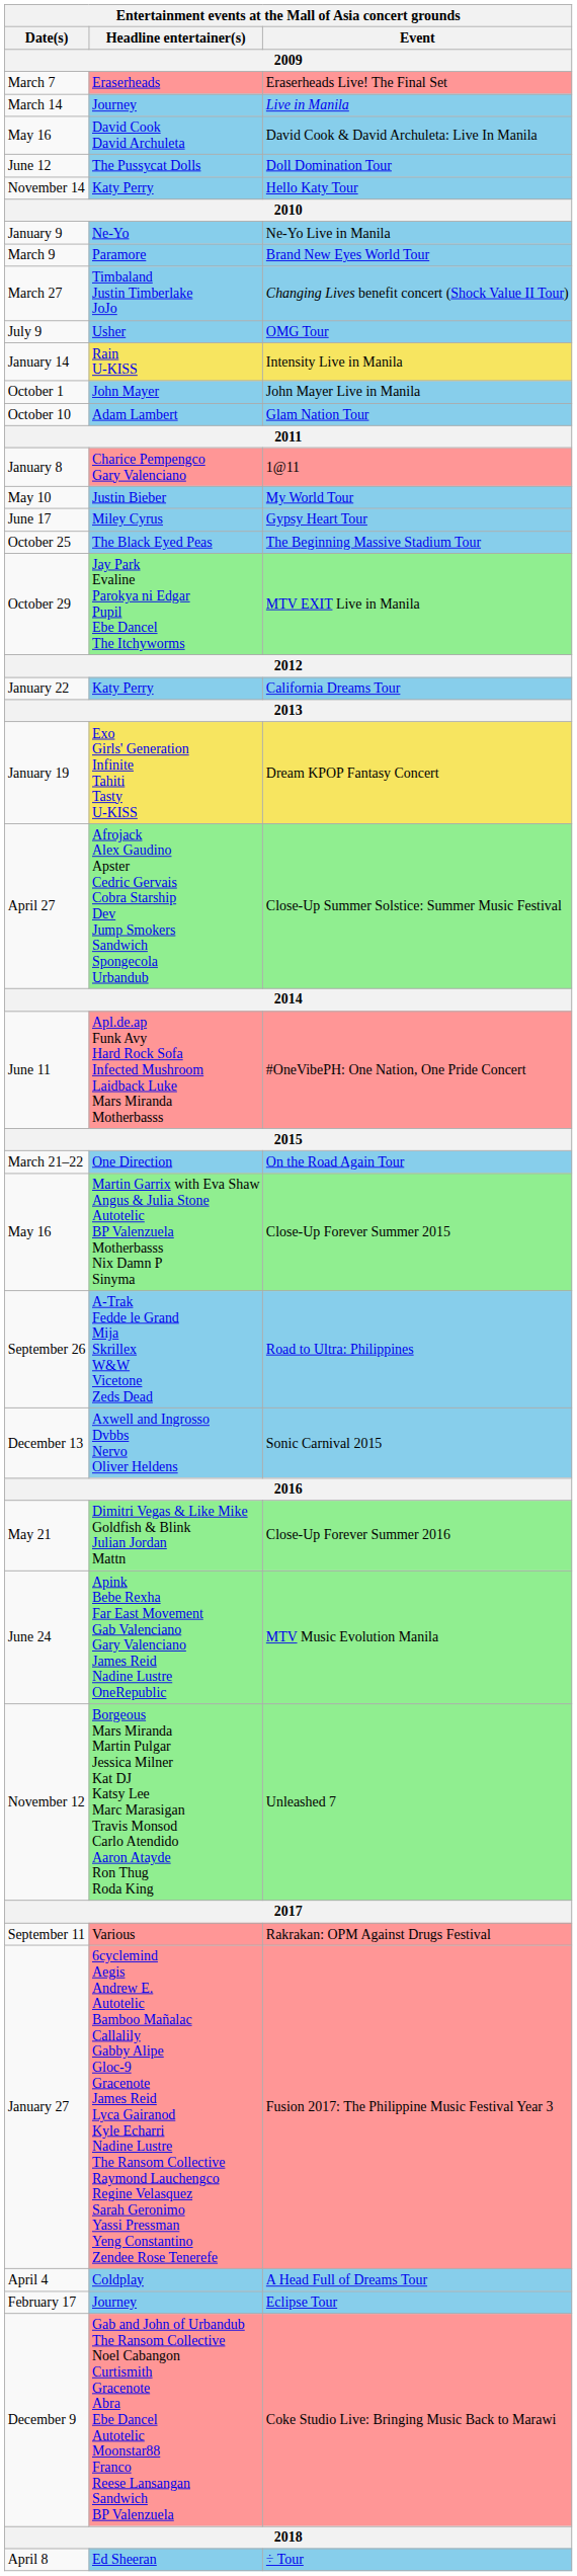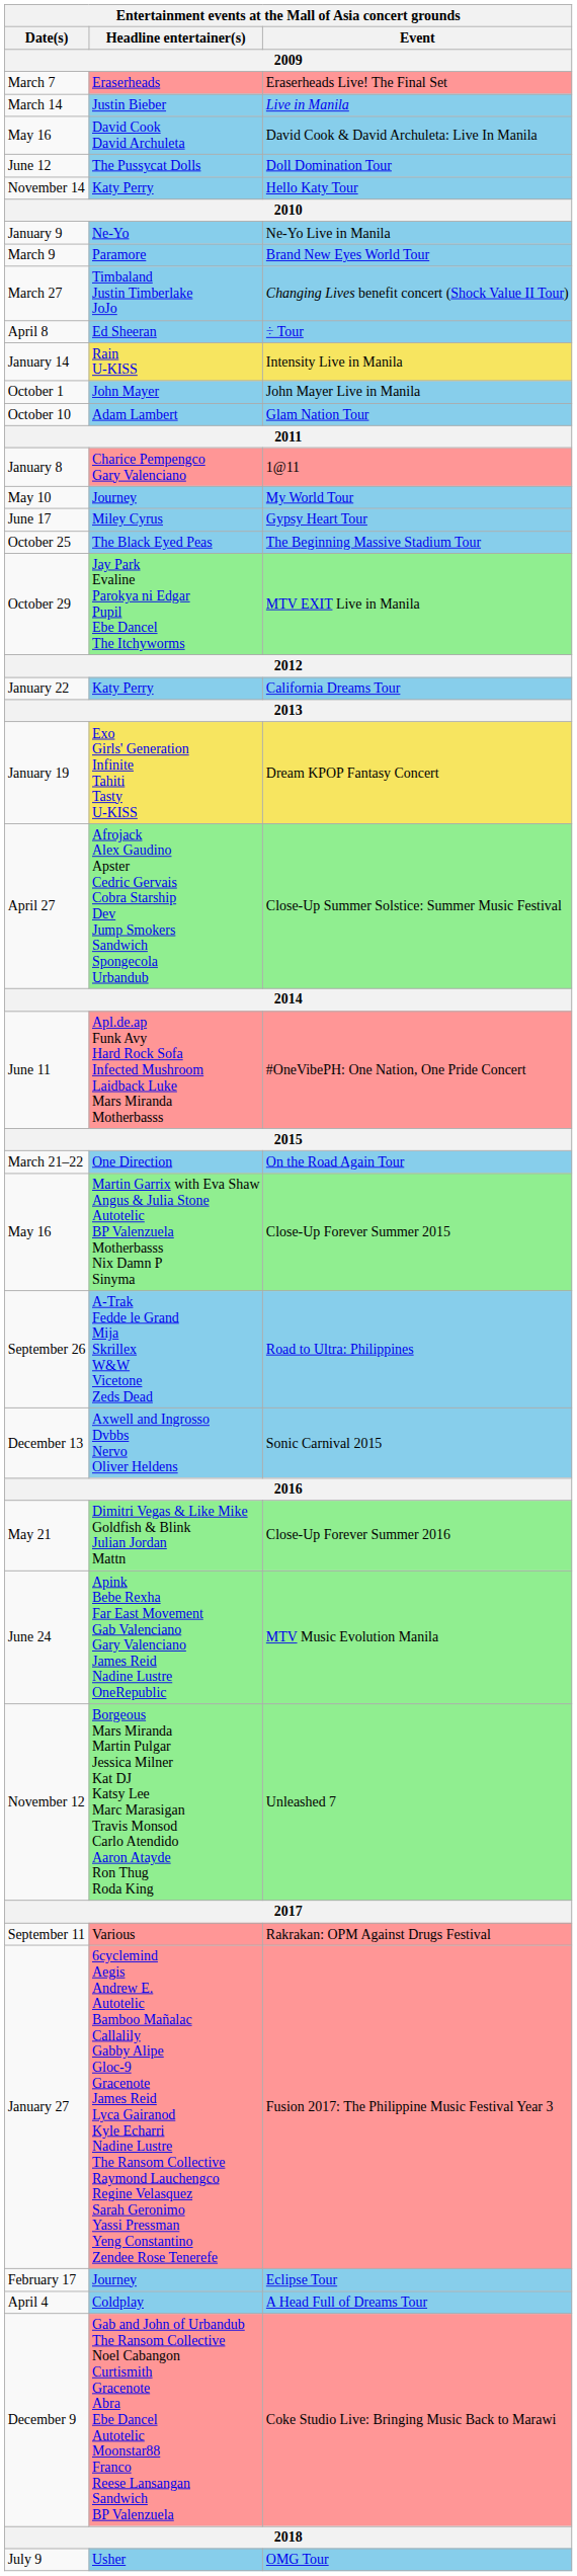Live in Manila | Headline entertainer(s): Journey -> Justin Bieber
rows swapped: OMG Tour <-> ÷ Tour
My World Tour | Headline entertainer(s): Justin Bieber -> Journey
rows swapped: Eclipse Tour <-> A Head Full of Dreams Tour
